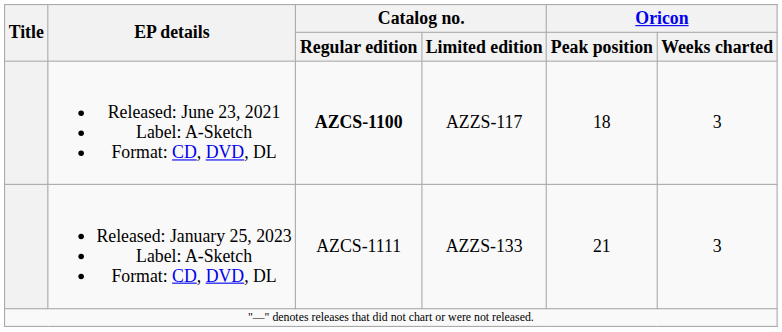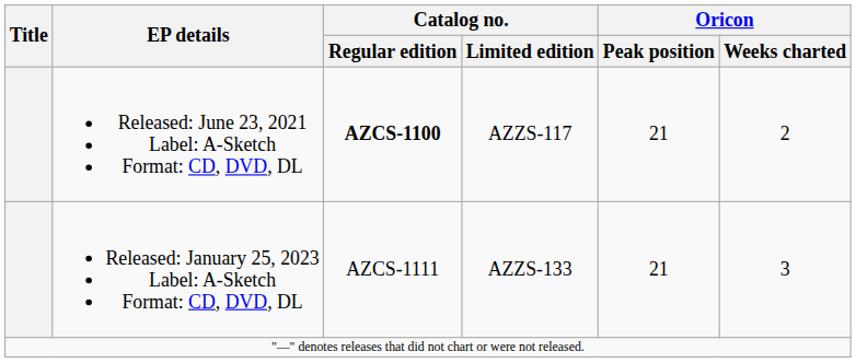Released: June 23, 2021 Label: A-Sketch Format: CD, DVD, DL | Oricon / Peak position: 18 -> 21
Released: June 23, 2021 Label: A-Sketch Format: CD, DVD, DL | Oricon / Weeks charted: 3 -> 2
